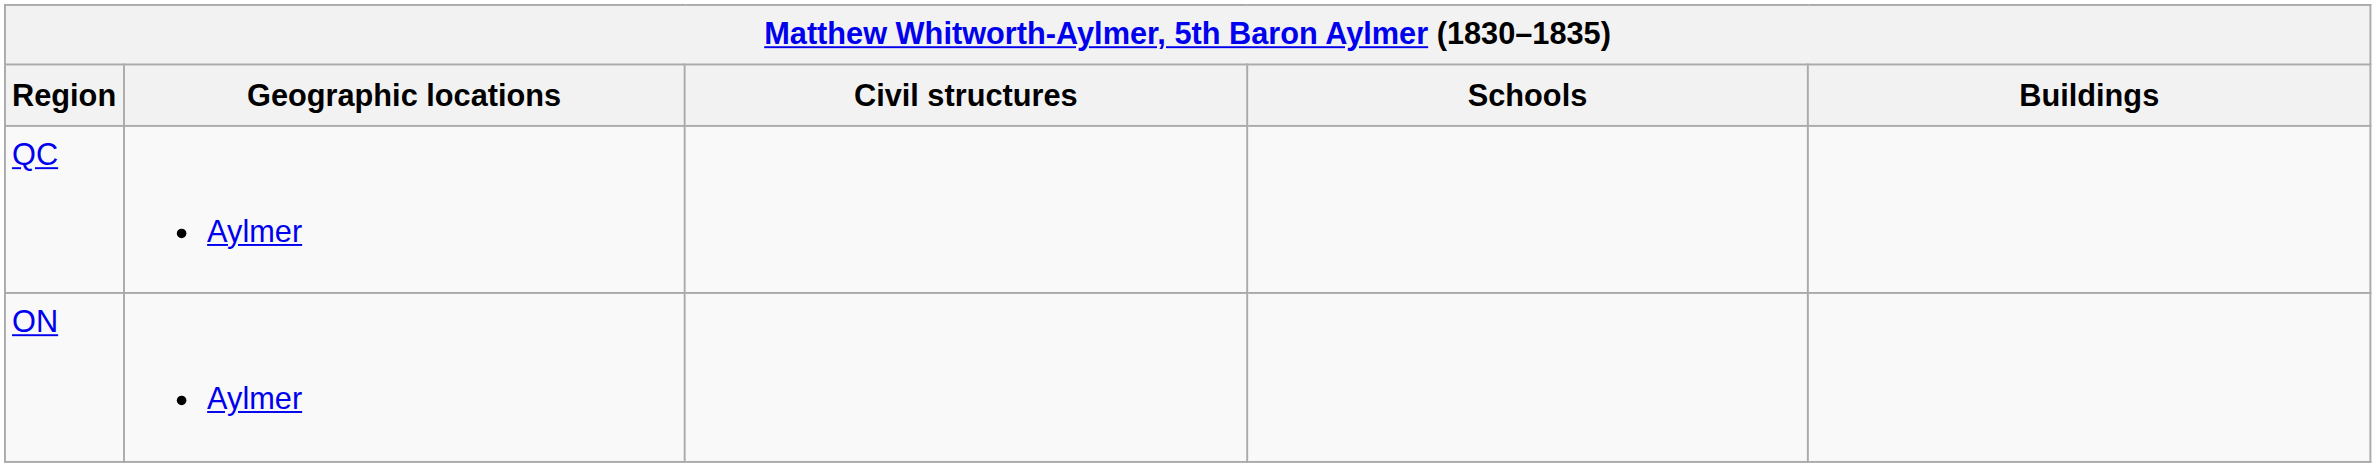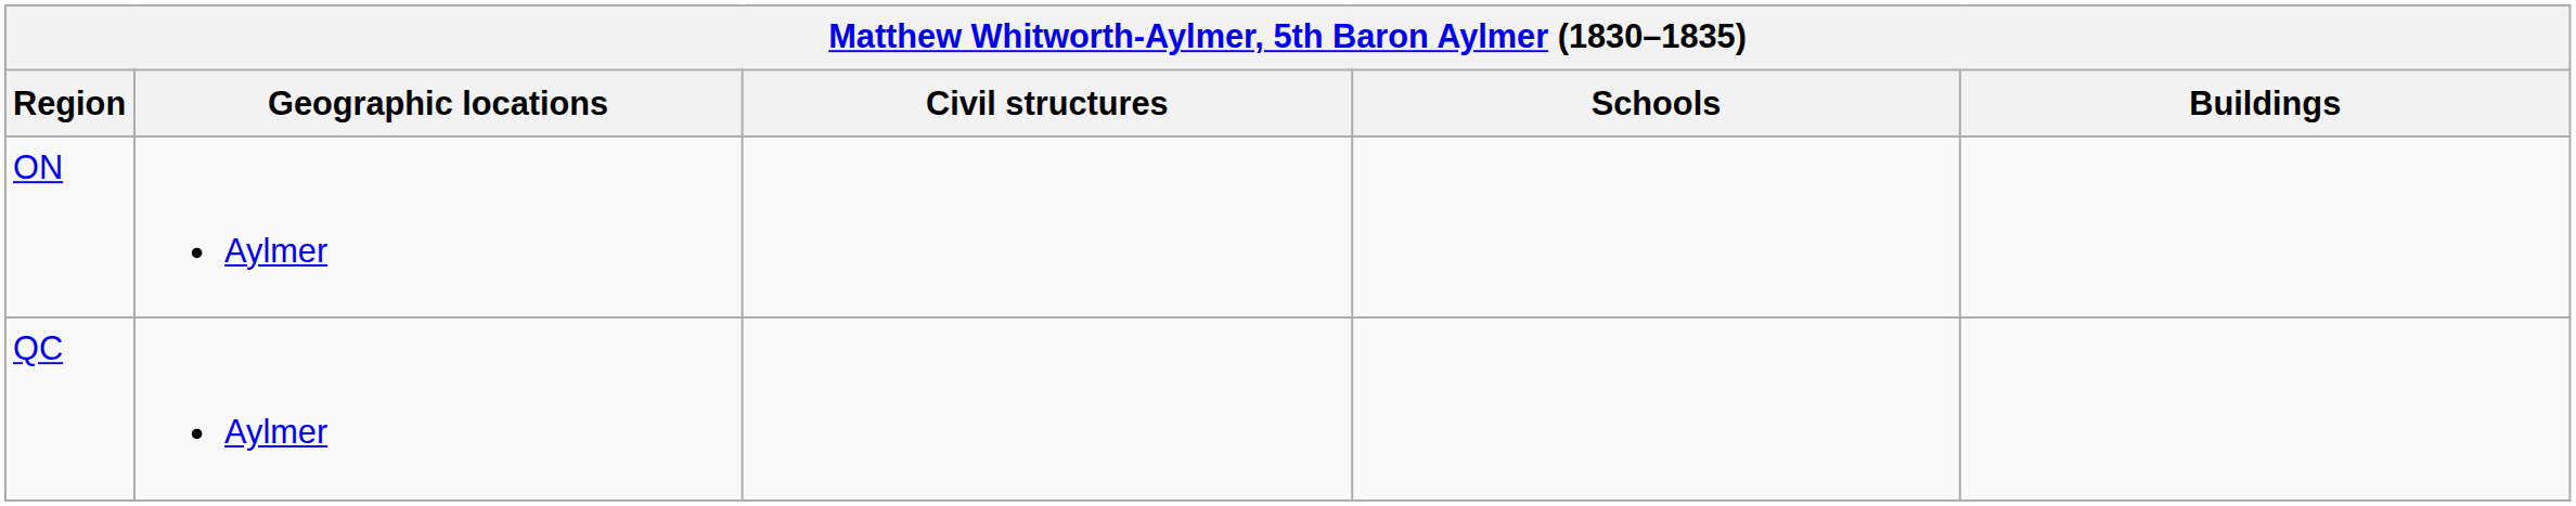rows swapped: ON <-> QC
